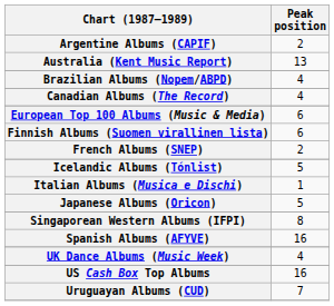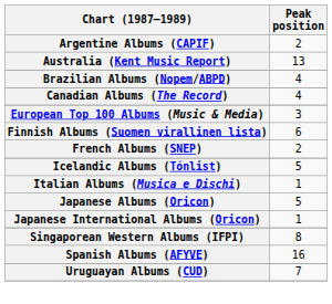European Top 100 Albums (Music & Media) | Peak position: 6 -> 3
+ row: Japanese International Albums (Oricon) | 1
- row: UK Dance Albums (Music Week) | 4
- row: US Cash Box Top Albums | 16
